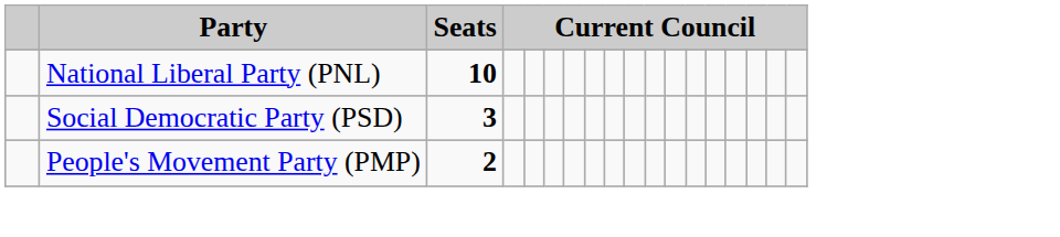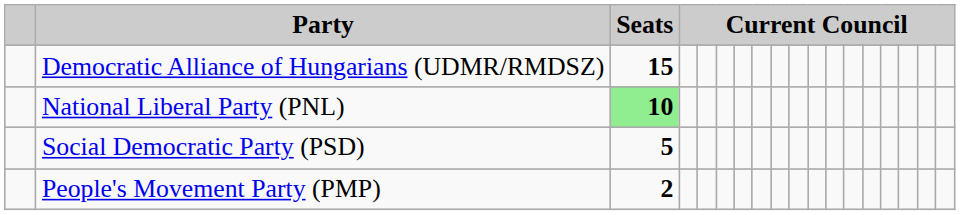+ row: Democratic Alliance of Hungarians (UDMR/RMDSZ) | 15
National Liberal Party (PNL) | Seats: no background -> lightgreen background
Social Democratic Party (PSD) | Seats: 3 -> 5
